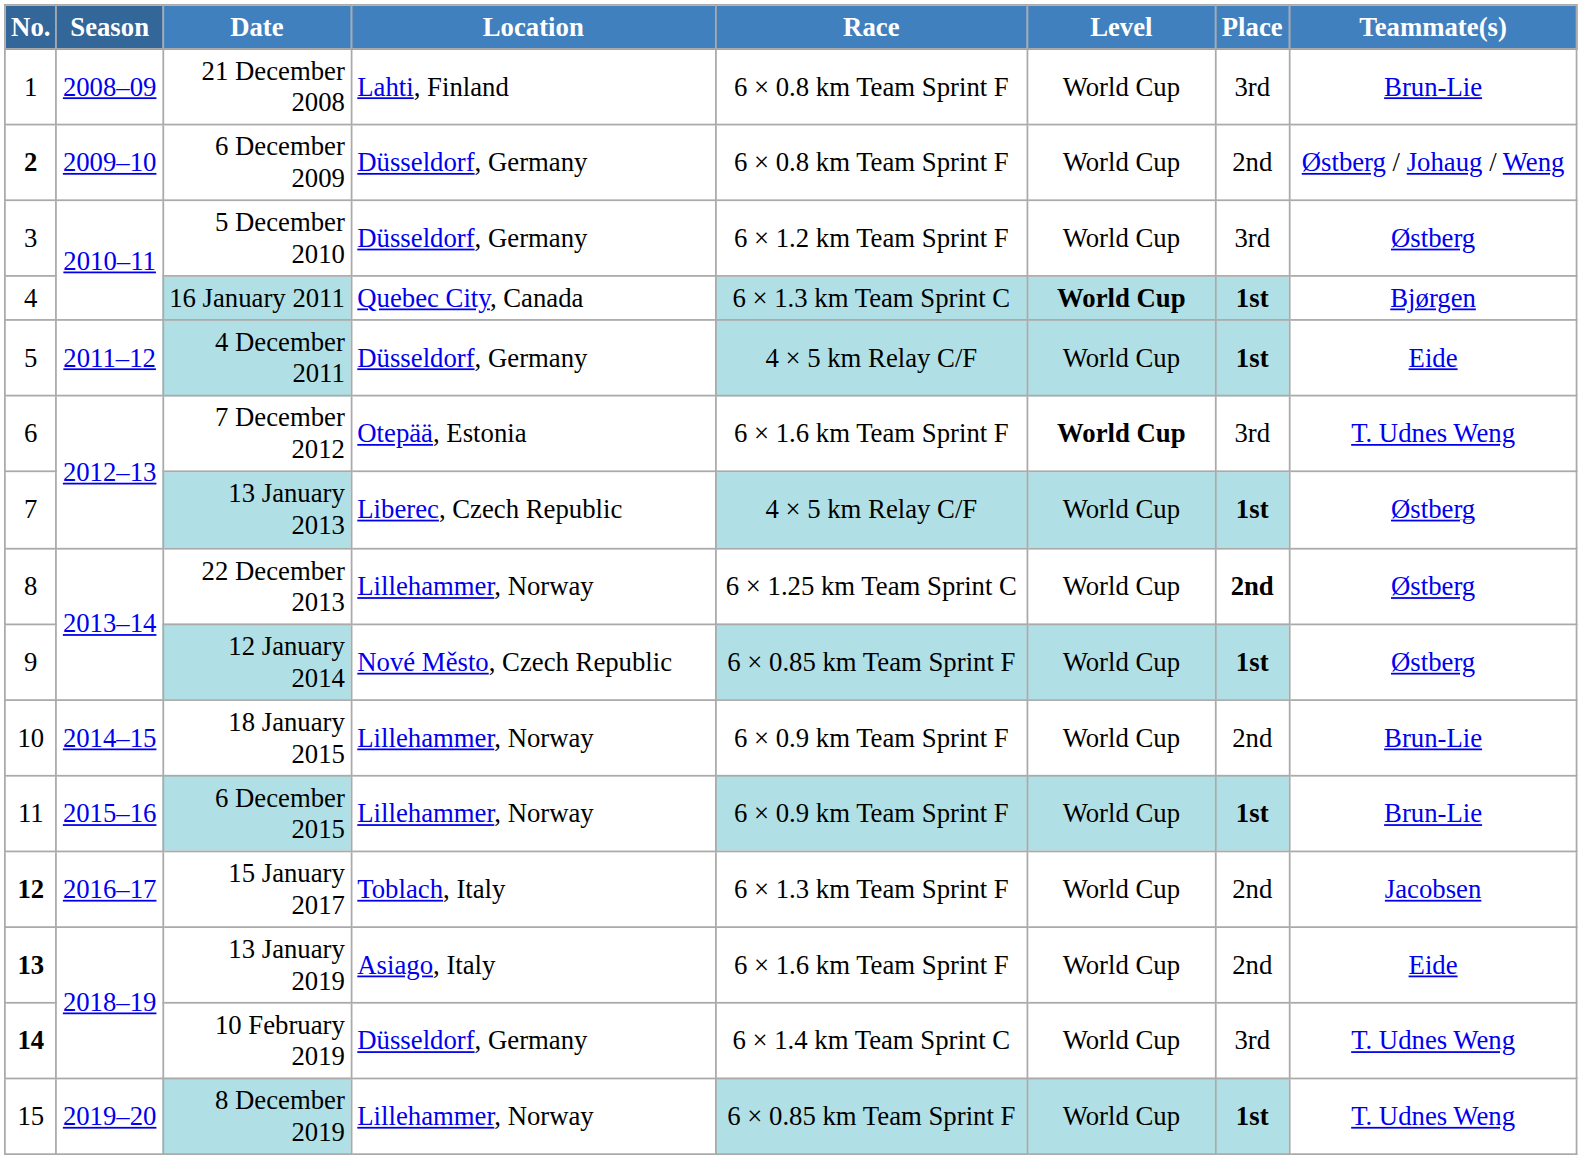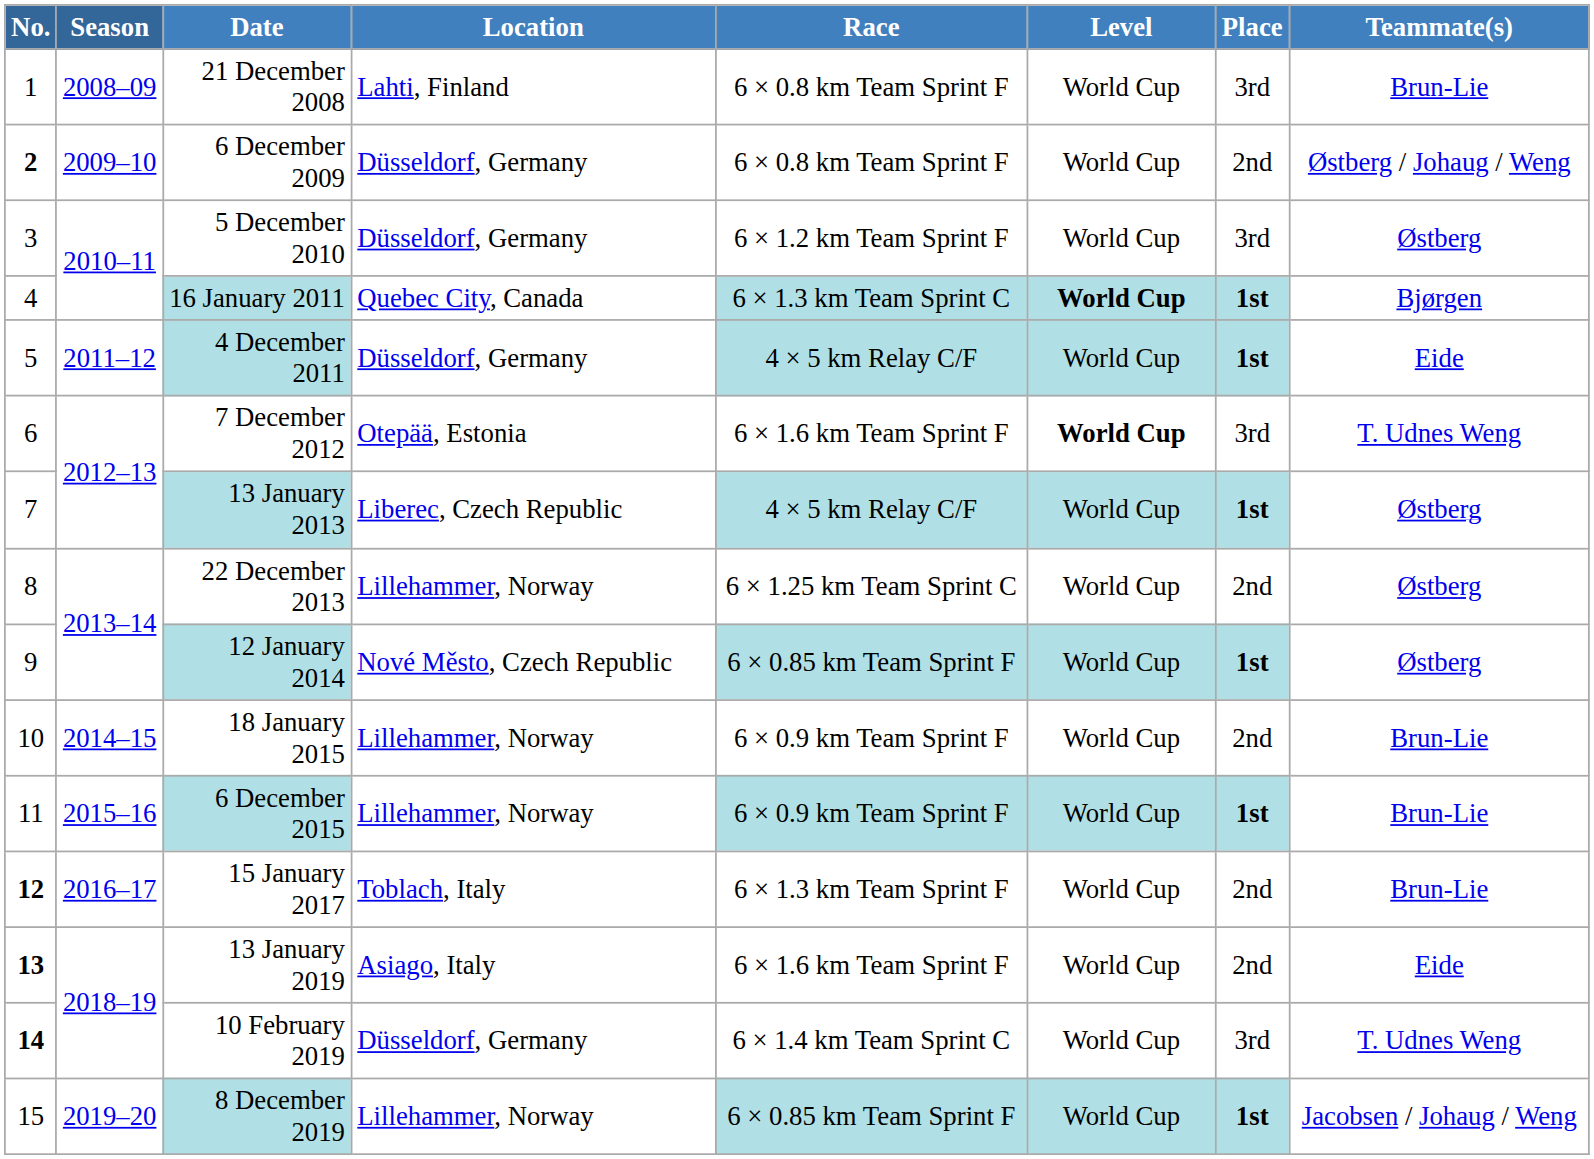22 December 2013 | Place: bold -> normal
15 January 2017 | Teammate(s): Jacobsen -> Brun-Lie
8 December 2019 | Teammate(s): T. Udnes Weng -> Jacobsen / Johaug / Weng
